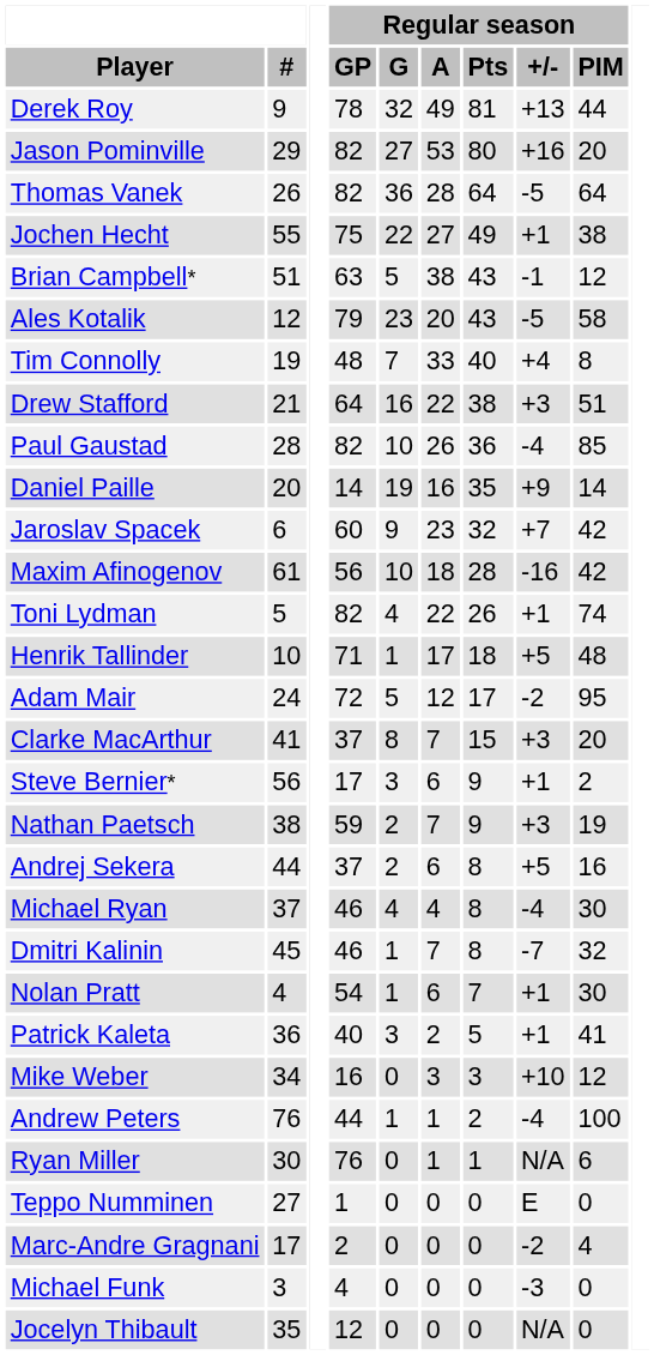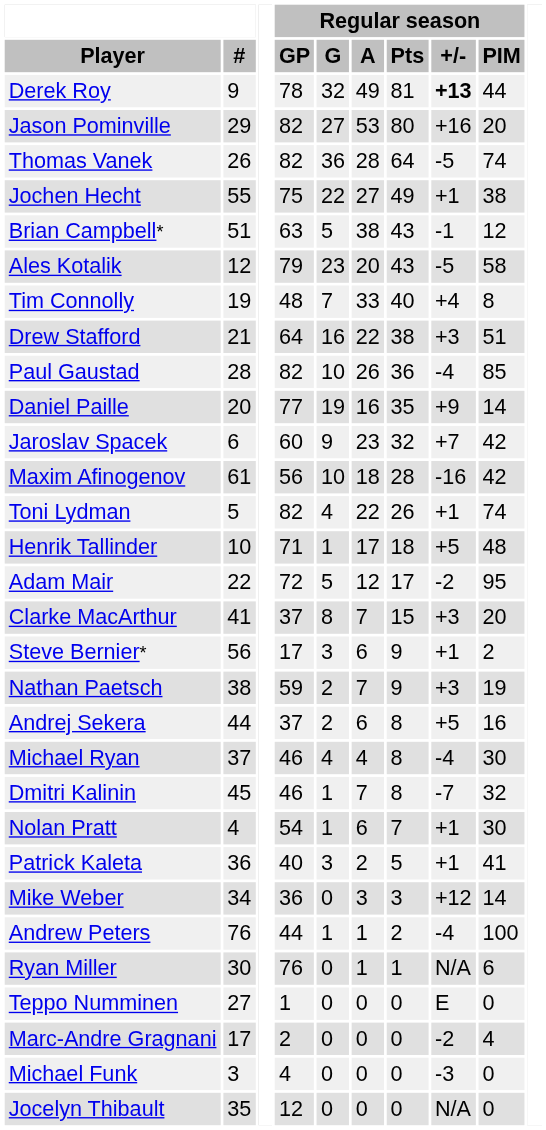Derek Roy | Regular season / +/-: normal -> bold
Thomas Vanek | Regular season / PIM: 64 -> 74
Daniel Paille | Regular season / GP: 14 -> 77
Adam Mair | #: 24 -> 22
Mike Weber | Regular season / GP: 16 -> 36
Mike Weber | Regular season / +/-: +10 -> +12
Mike Weber | Regular season / PIM: 12 -> 14
